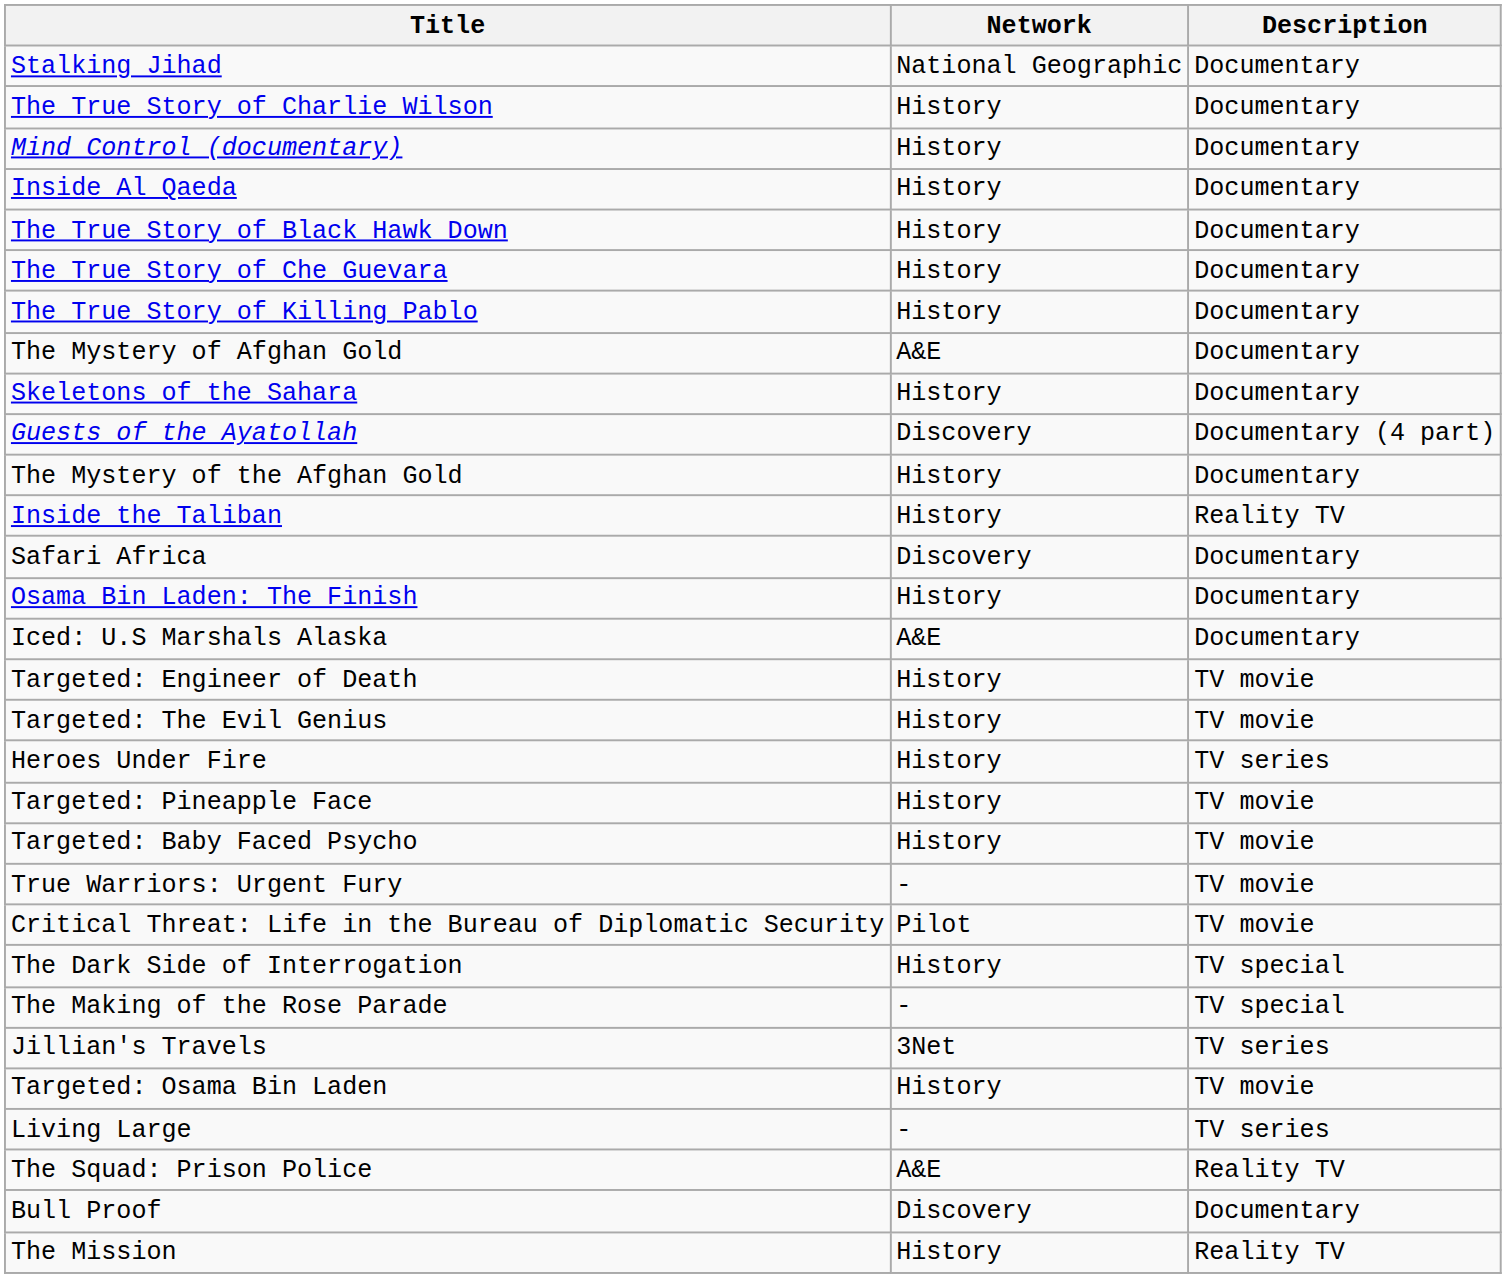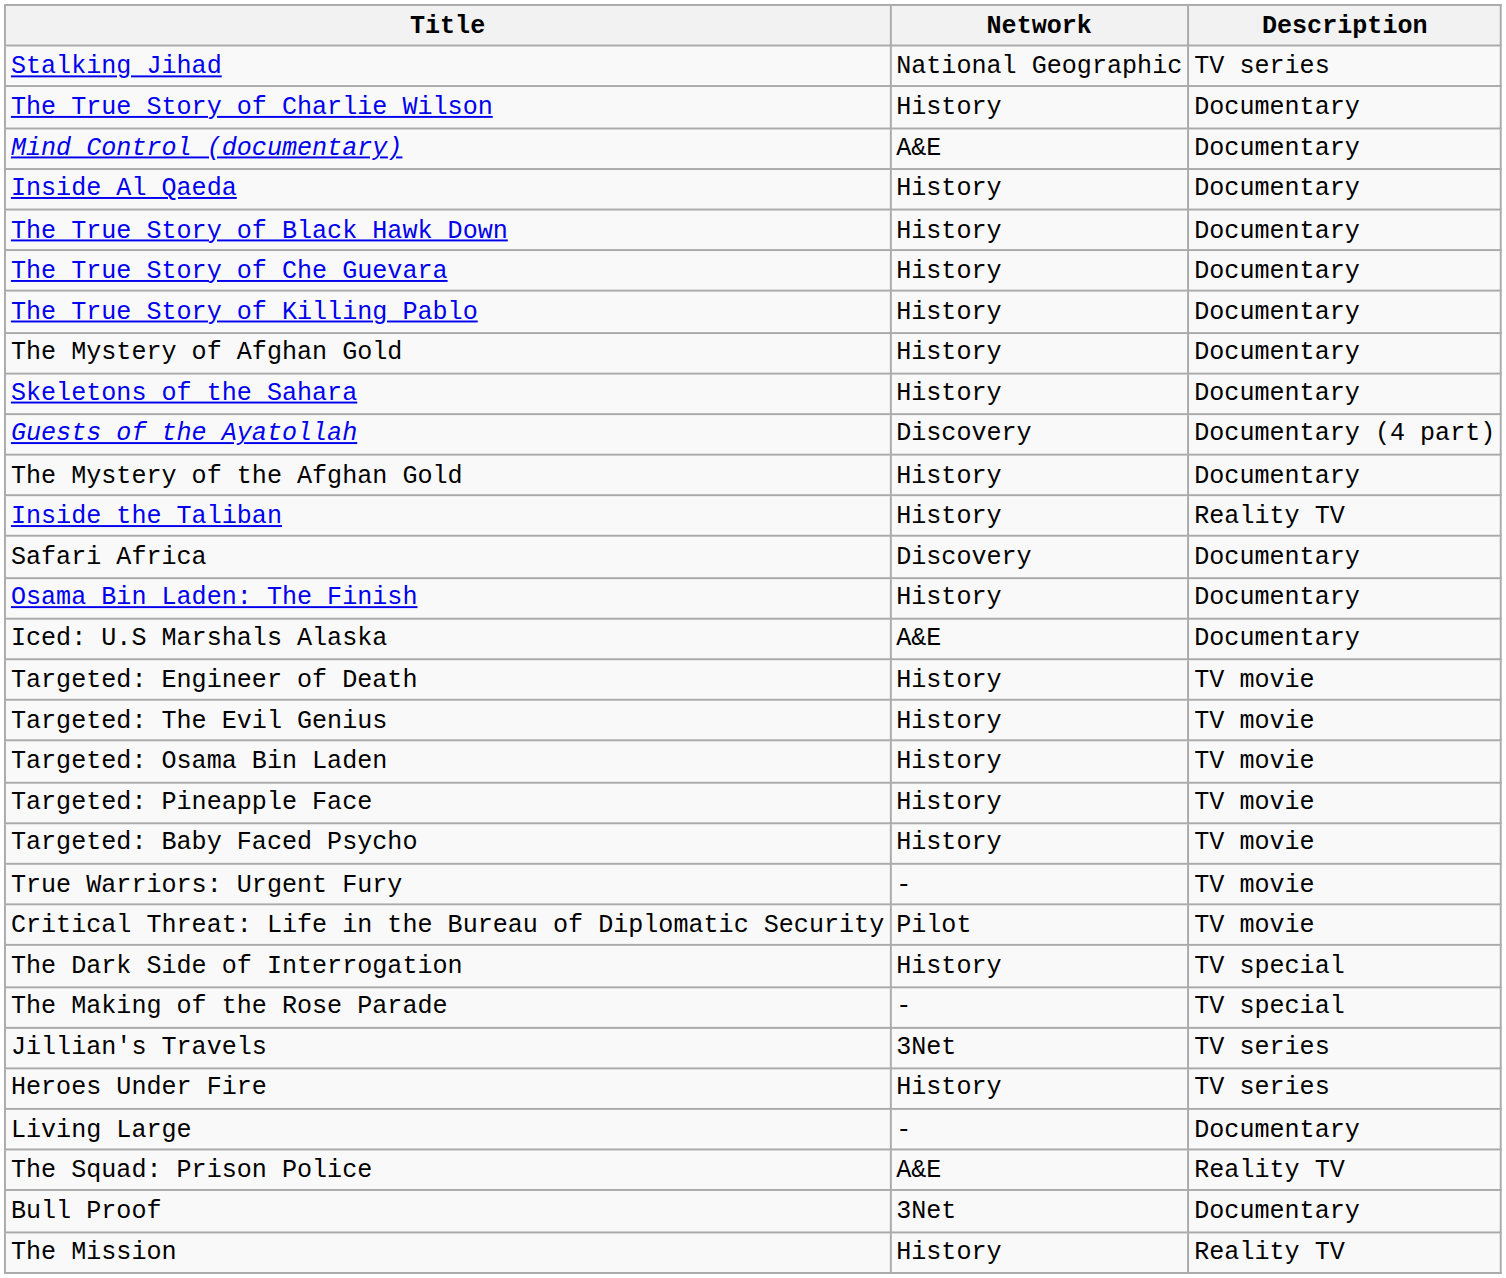Stalking Jihad | Description: Documentary -> TV series
Mind Control (documentary) | Network: History -> A&E
The Mystery of Afghan Gold | Network: A&E -> History
rows swapped: Targeted: Osama Bin Laden <-> Heroes Under Fire
Living Large | Description: TV series -> Documentary
Bull Proof | Network: Discovery -> 3Net
